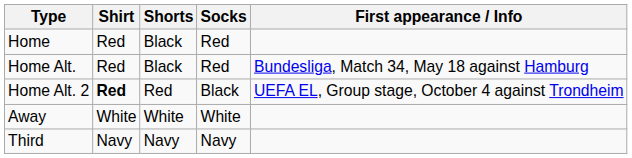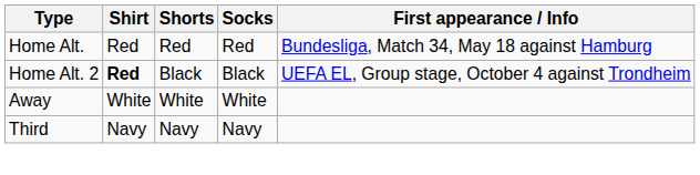- row: Home | Red | Black | Red
Home Alt. | Shorts: Black -> Red
Home Alt. 2 | Shorts: Red -> Black
